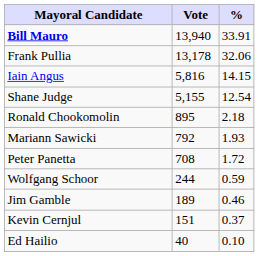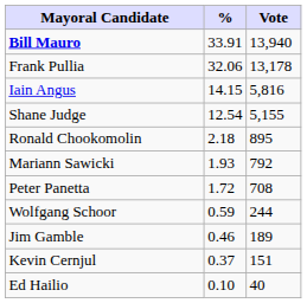columns swapped: Vote <-> %
